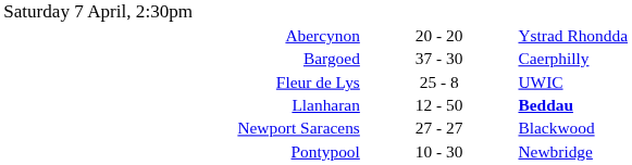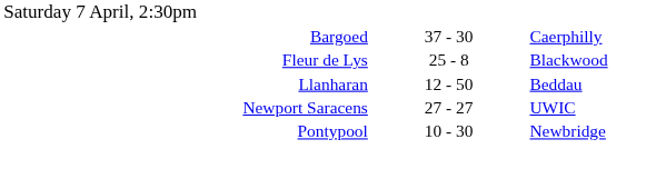- row: Abercynon | 20 - 20 | Ystrad Rhondda
Fleur de Lys | column 3: UWIC -> Blackwood
Llanharan | column 3: bold -> normal
Newport Saracens | column 3: Blackwood -> UWIC
